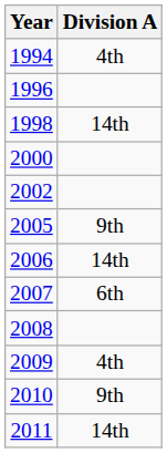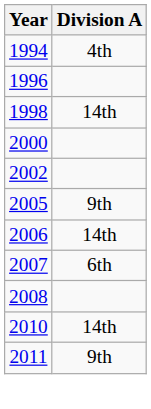- row: 2009 | 4th
2010 | Division A: 9th -> 14th
2011 | Division A: 14th -> 9th
